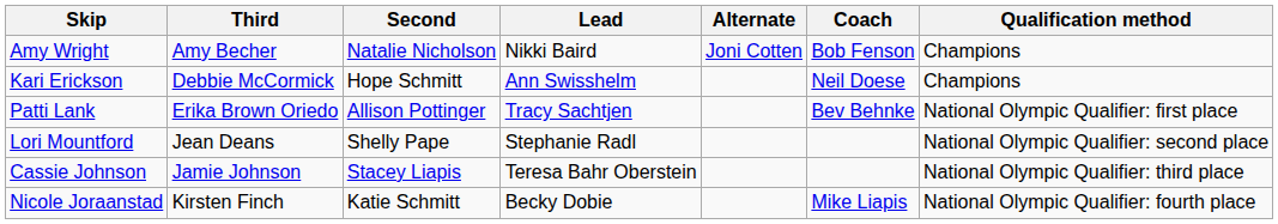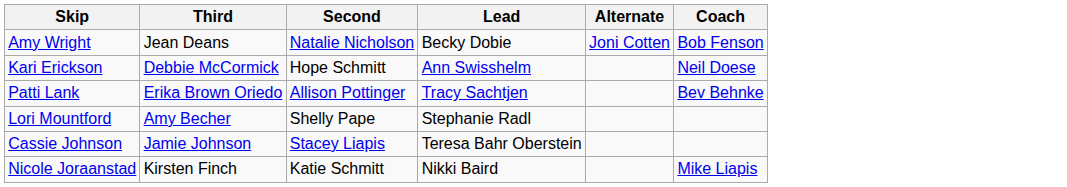- column: Qualification method | Champions | Champions | National Olympic Qualifier: first place | National Olympic Qualifier: second place | National Olympic Qualifier: third place | National Olympic Qualifier: fourth place
Amy Wright | Third: Amy Becher -> Jean Deans
Amy Wright | Lead: Nikki Baird -> Becky Dobie
Lori Mountford | Third: Jean Deans -> Amy Becher
Nicole Joraanstad | Lead: Becky Dobie -> Nikki Baird
